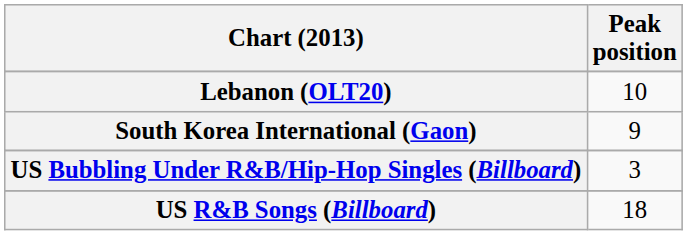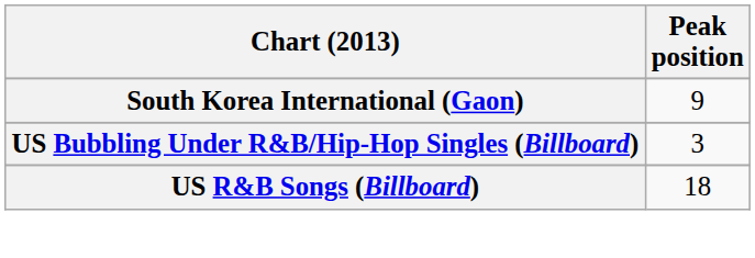- row: Lebanon (OLT20) | 10
